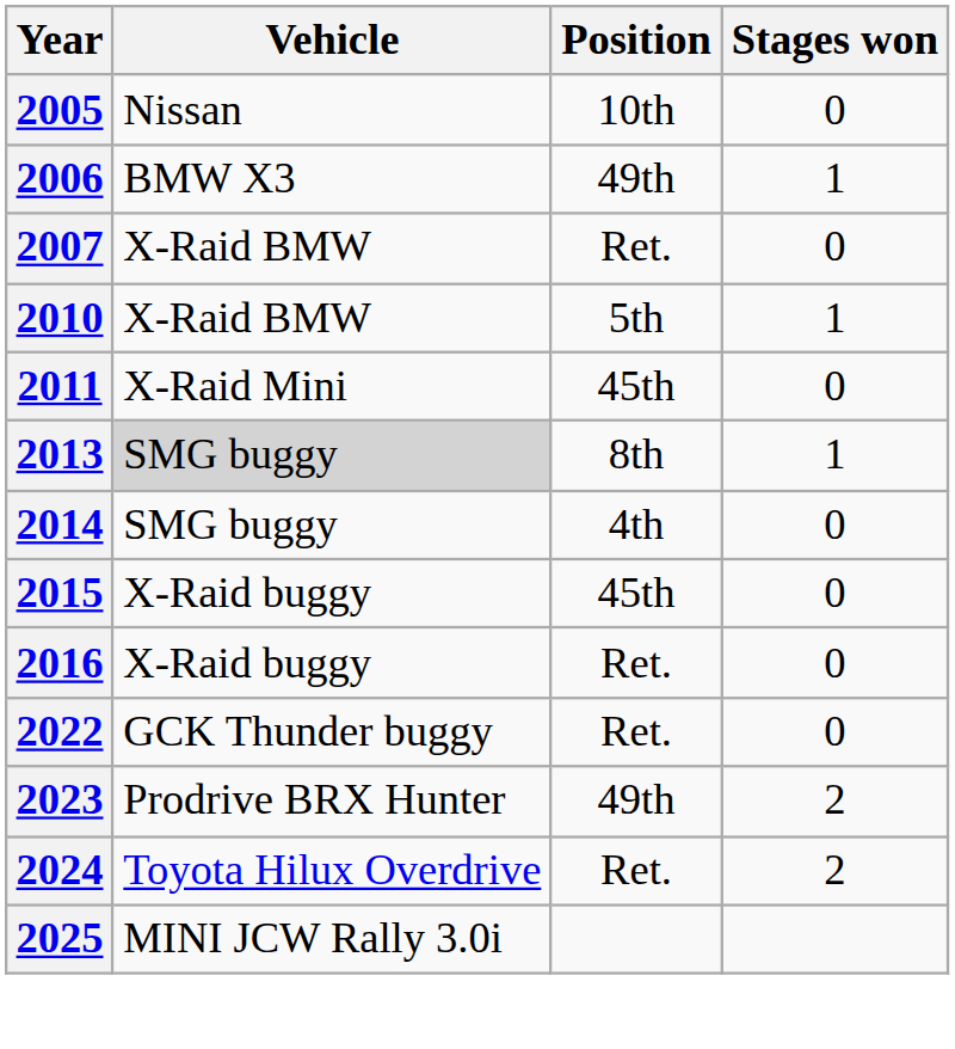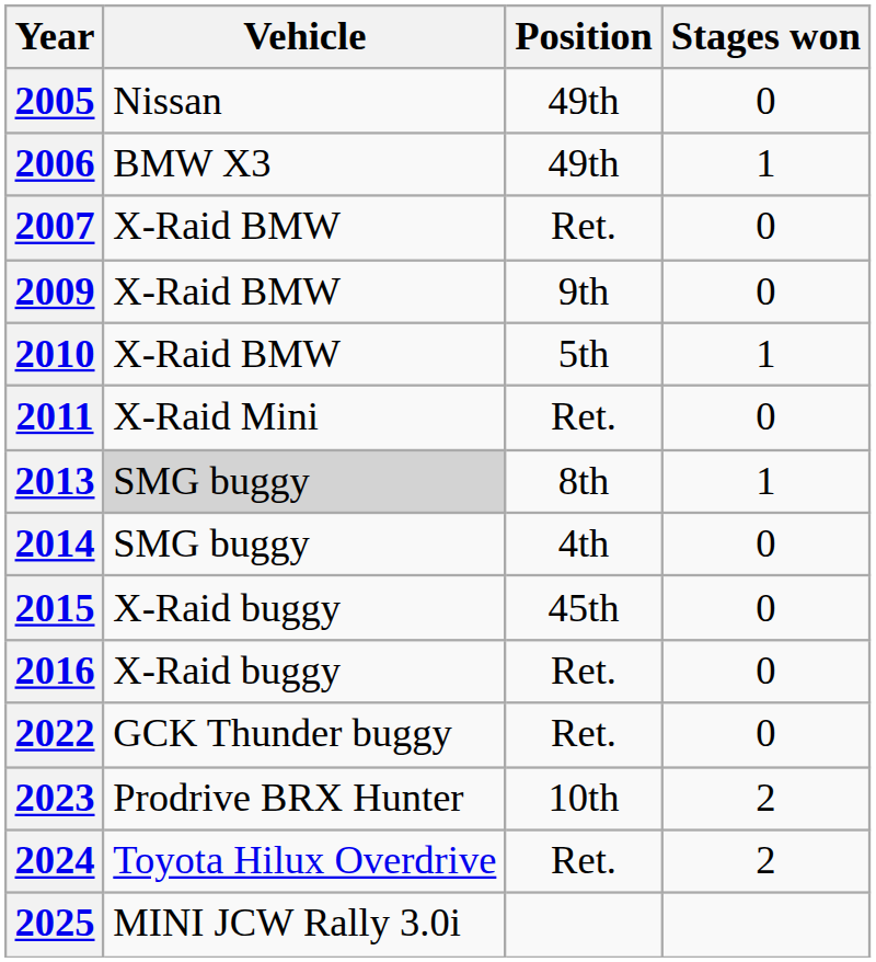2005 | Position: 10th -> 49th
+ row: 2009 | X-Raid BMW | 9th | 0
2011 | Position: 45th -> Ret.
2023 | Position: 49th -> 10th
